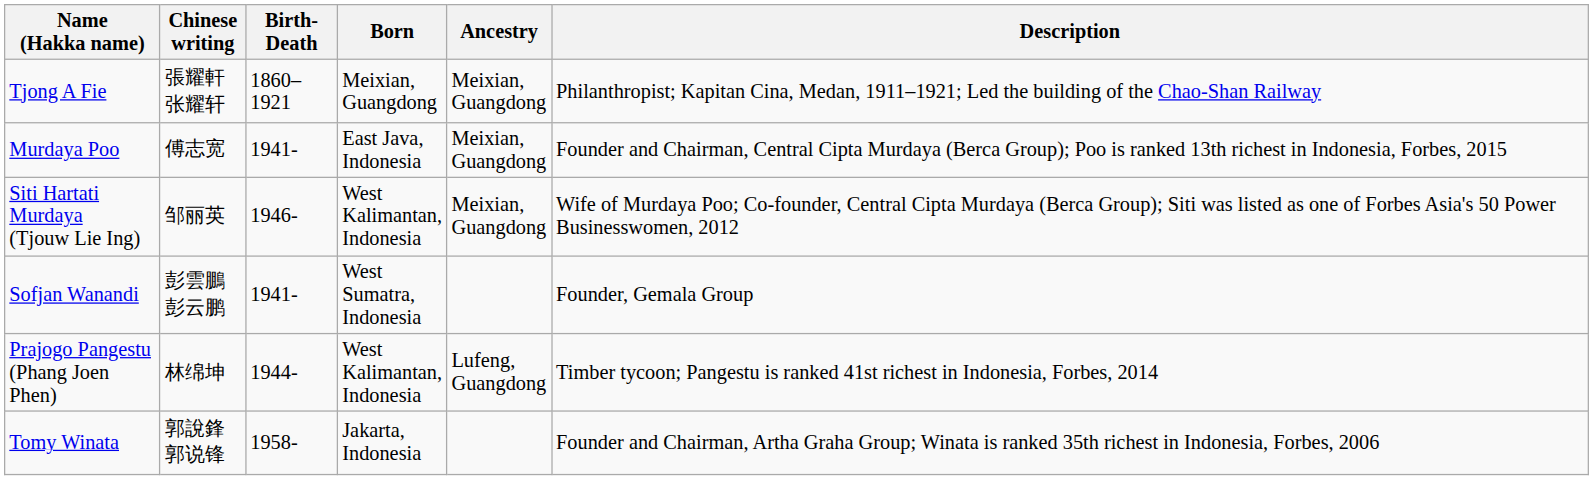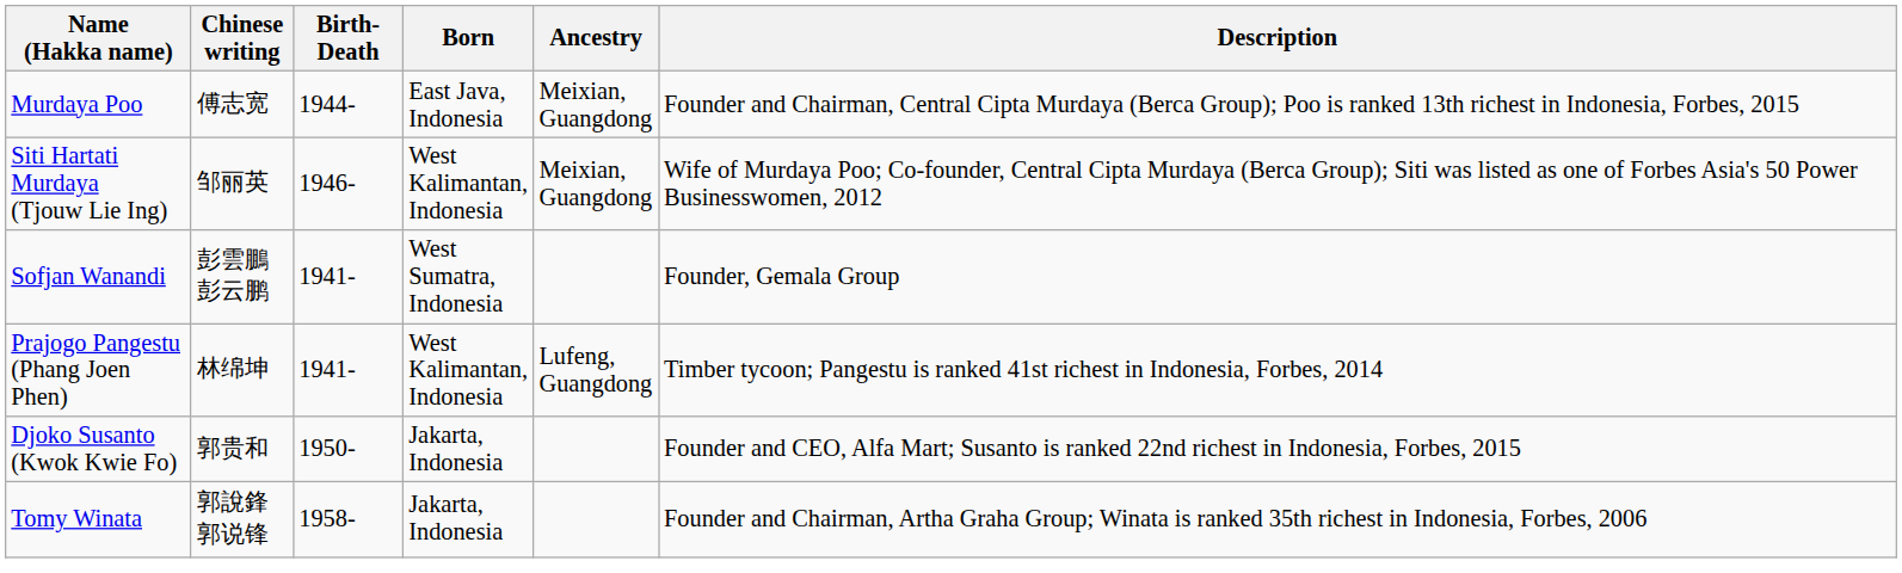- row: Tjong A Fie | 張耀軒 张耀轩 | 1860–1921 | Meixian, Guangdong | Meixian, Guangdong | Philanthropist; Kapitan Cina, Medan, 1911–1921; Led the building of the Chao-Shan Railway
Murdaya Poo | Birth-Death: 1941- -> 1944-
Prajogo Pangestu (Phang Joen Phen) | Birth-Death: 1944- -> 1941-
+ row: Djoko Susanto (Kwok Kwie Fo) | 郭贵和 | 1950- | Jakarta, Indonesia | Founder and CEO, Alfa Mart; Susanto is ranked 22nd richest in Indonesia, Forbes, 2015
